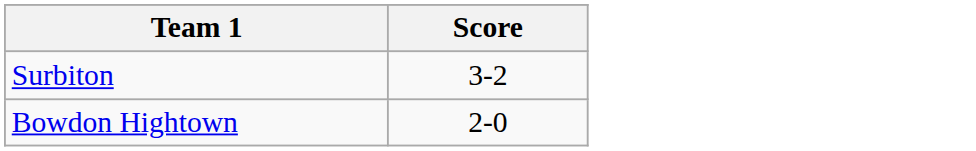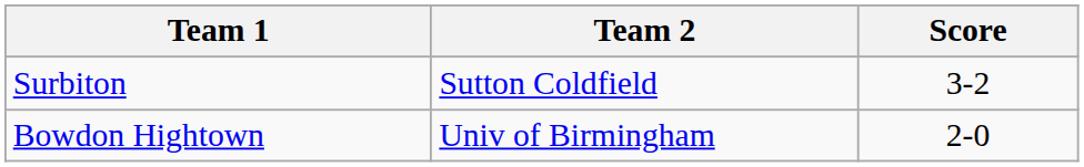+ column: Team 2 | Sutton Coldfield | Univ of Birmingham
